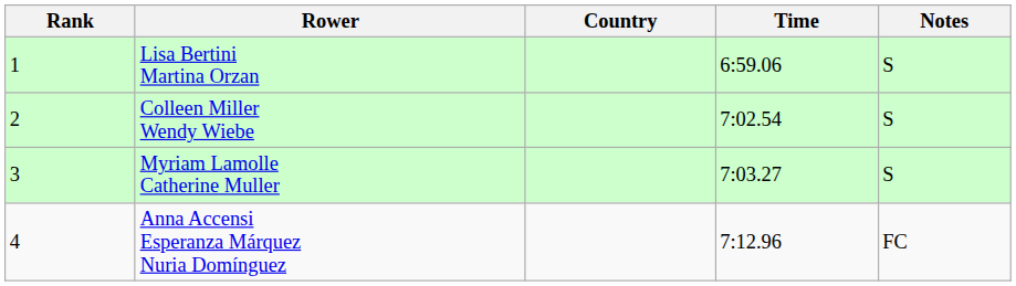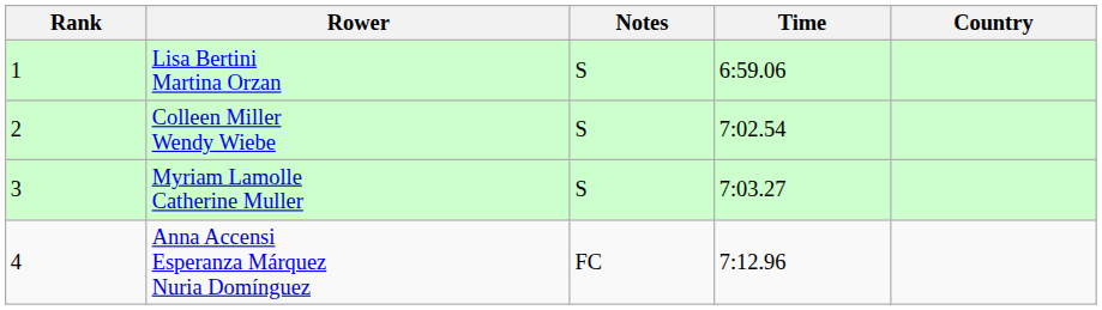columns swapped: Country <-> Notes
